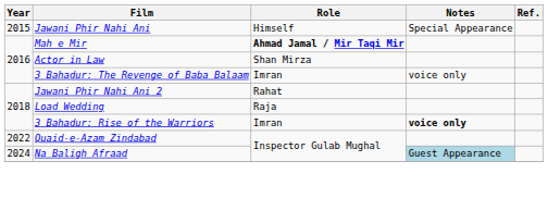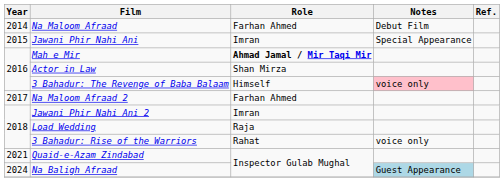+ row: 2014 | Na Maloom Afraad | Farhan Ahmed | Debut Film
Jawani Phir Nahi Ani | Role: Himself -> Imran
3 Bahadur: The Revenge of Baba Balaam | Role: Imran -> Himself
3 Bahadur: The Revenge of Baba Balaam | Notes: no background -> pink background
+ row: 2017 | Na Maloom Afraad 2 | Farhan Ahmed
Jawani Phir Nahi Ani 2 | Role: Rahat -> Imran
3 Bahadur: Rise of the Warriors | Role: Imran -> Rahat
3 Bahadur: Rise of the Warriors | Notes: bold -> normal
Quaid-e-Azam Zindabad | Year: 2022 -> 2021
